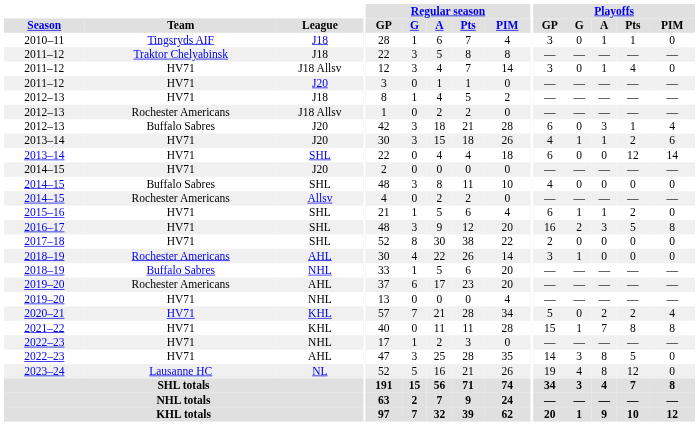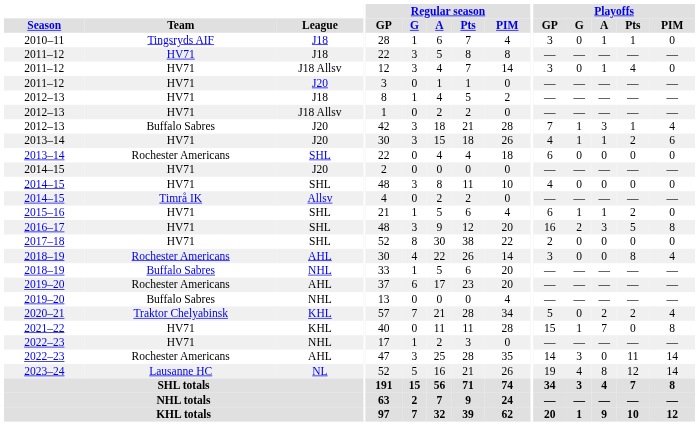2011–12 / J18 | Team: Traktor Chelyabinsk -> HV71
2012–13 / J18 Allsv | Team: Rochester Americans -> HV71
2012–13 / J20 | Playoffs / GP: 6 -> 7
2012–13 / J20 | Playoffs / G: 0 -> 1
2013–14 / SHL | Team: HV71 -> Rochester Americans
2013–14 / SHL | Playoffs / Pts: 12 -> 0
2013–14 / SHL | Playoffs / PIM: 14 -> 0
2014–15 / SHL | Team: Buffalo Sabres -> HV71
2014–15 / Allsv | Team: Rochester Americans -> Timrå IK
2018–19 / AHL | Playoffs / G: 1 -> 0
2018–19 / AHL | Playoffs / Pts: 0 -> 8
2018–19 / AHL | Playoffs / PIM: 0 -> 4
2019–20 / NHL | Team: HV71 -> Buffalo Sabres
2020–21 | Team: HV71 -> Traktor Chelyabinsk
2021–22 | Playoffs / Pts: 8 -> 0
2022–23 / AHL | Team: HV71 -> Rochester Americans
2022–23 / AHL | Playoffs / A: 8 -> 0
2022–23 / AHL | Playoffs / Pts: 5 -> 11
2022–23 / AHL | Playoffs / PIM: 0 -> 14
2023–24 | Playoffs / PIM: 0 -> 14
